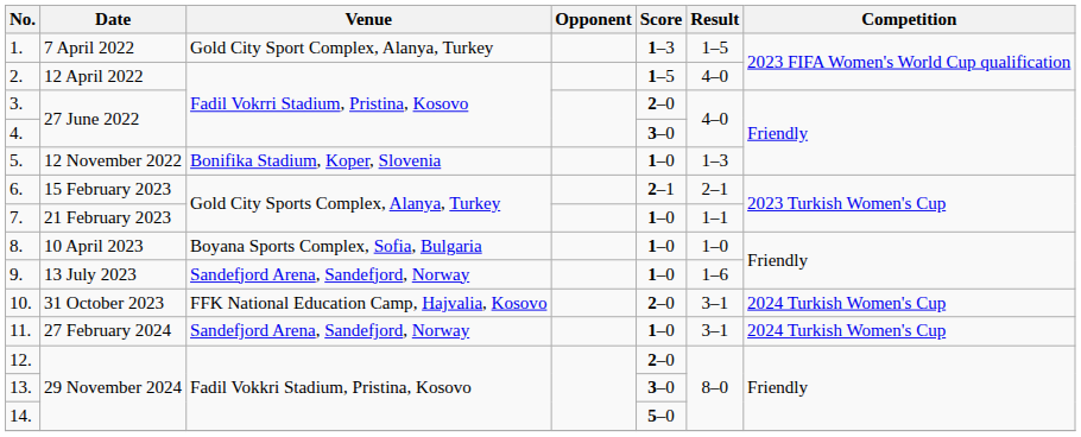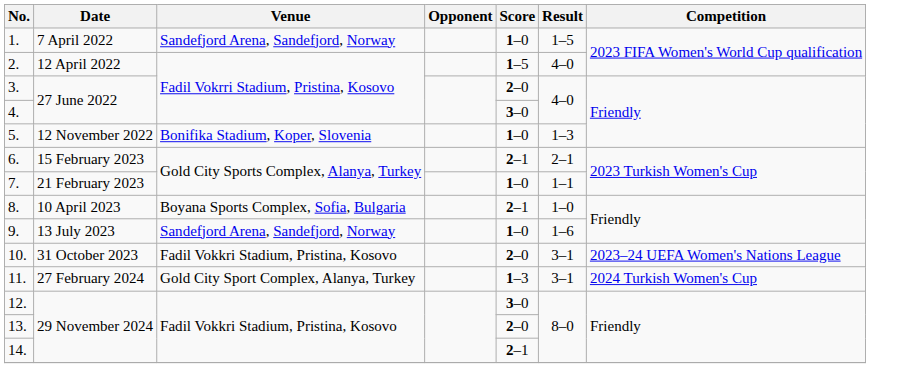1. | Venue: Gold City Sport Complex, Alanya, Turkey -> Sandefjord Arena, Sandefjord, Norway
1. | Score: 1–3 -> 1–0
8. | Score: 1–0 -> 2–1
10. | Venue: FFK National Education Camp, Hajvalia, Kosovo -> Fadil Vokkri Stadium, Pristina, Kosovo
10. | Competition: 2024 Turkish Women's Cup -> 2023–24 UEFA Women's Nations League
11. | Venue: Sandefjord Arena, Sandefjord, Norway -> Gold City Sport Complex, Alanya, Turkey
11. | Score: 1–0 -> 1–3
12. | Score: 2–0 -> 3–0
13. | Score: 3–0 -> 2–0
14. | Score: 5–0 -> 2–1
